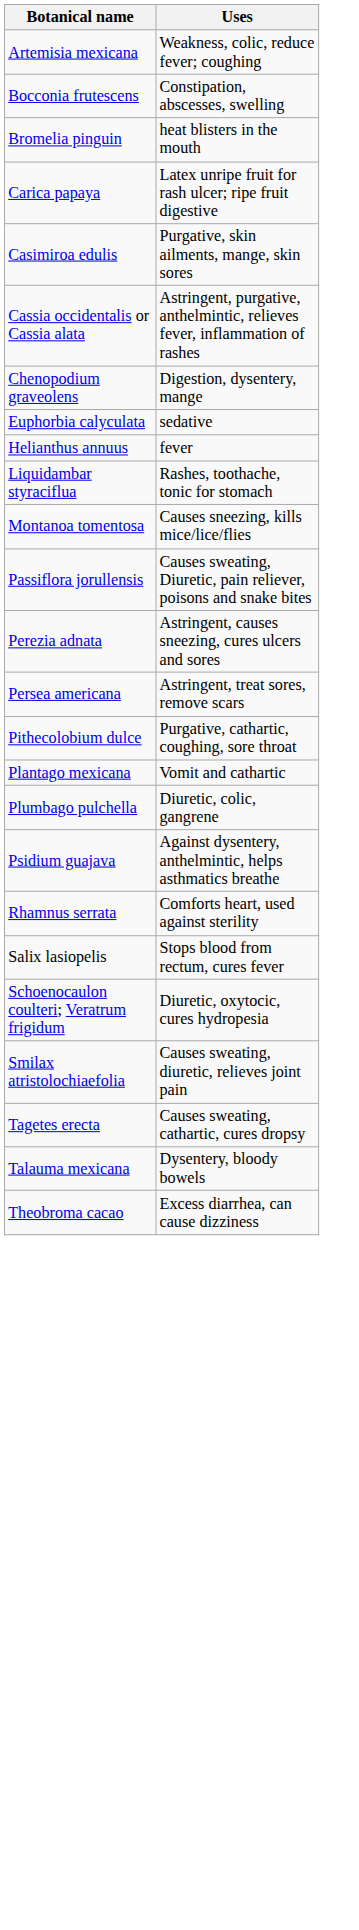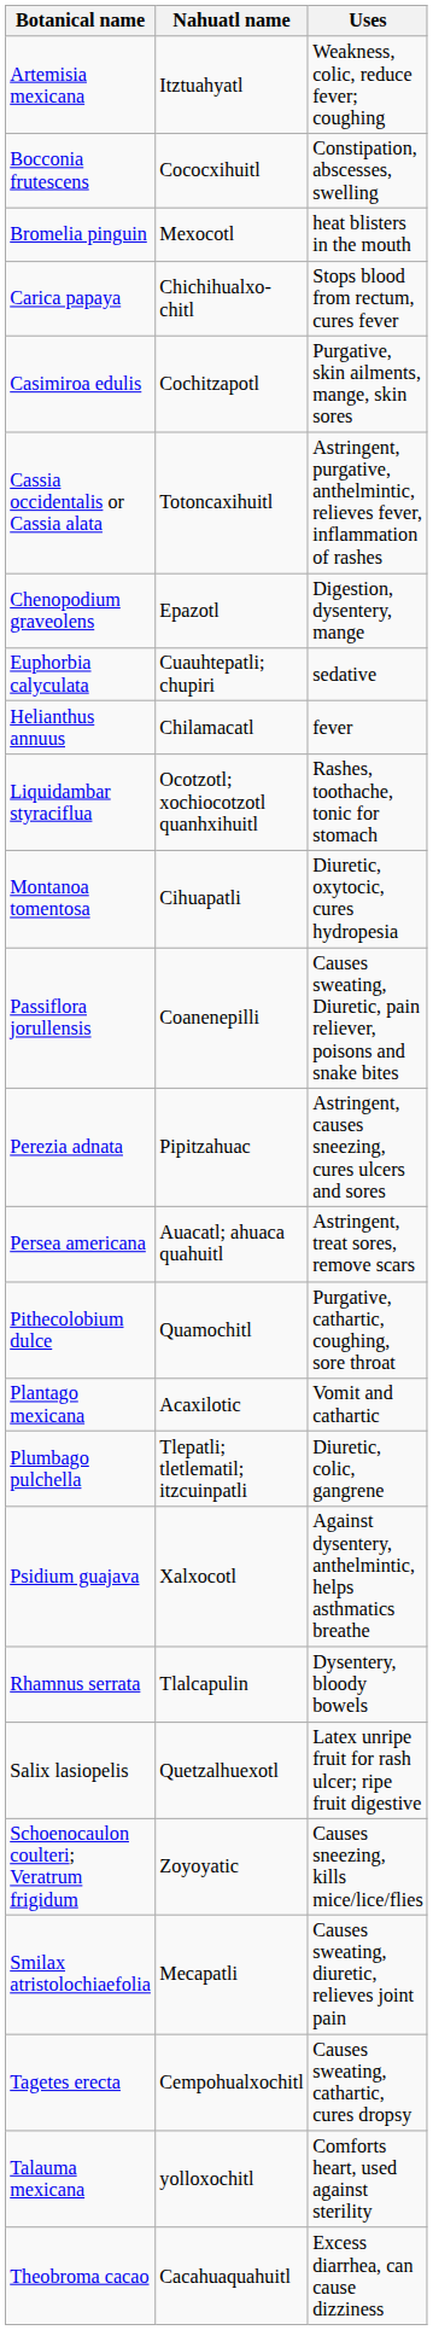+ column: Nahuatl name | Itztuahyatl | Cococxihuitl | Mexocotl | Chichihualxo-chitl | Cochitzapotl | Totoncaxihuitl | Epazotl | Cuauhtepatli; chupiri | Chilamacatl | Ocotzotl; xochiocotzotl quanhxihuitl | Cihuapatli | Coanenepilli | Pipitzahuac | Auacatl; ahuaca quahuitl | Quamochitl | Acaxilotic | Tlepatli; tletlematil; itzcuinpatli | Xalxocotl | Tlalcapulin | Quetzalhuexotl | Zoyoyatic | Mecapatli | Cempohualxochitl | yolloxochitl | Cacahuaquahuitl
Carica papaya | Uses: Latex unripe fruit for rash ulcer; ripe fruit digestive -> Stops blood from rectum, cures fever
Montanoa tomentosa | Uses: Causes sneezing, kills mice/lice/flies -> Diuretic, oxytocic, cures hydropesia
Rhamnus serrata | Uses: Comforts heart, used against sterility -> Dysentery, bloody bowels
Salix lasiopelis | Uses: Stops blood from rectum, cures fever -> Latex unripe fruit for rash ulcer; ripe fruit digestive
Schoenocaulon coulteri; Veratrum frigidum | Uses: Diuretic, oxytocic, cures hydropesia -> Causes sneezing, kills mice/lice/flies
Talauma mexicana | Uses: Dysentery, bloody bowels -> Comforts heart, used against sterility
